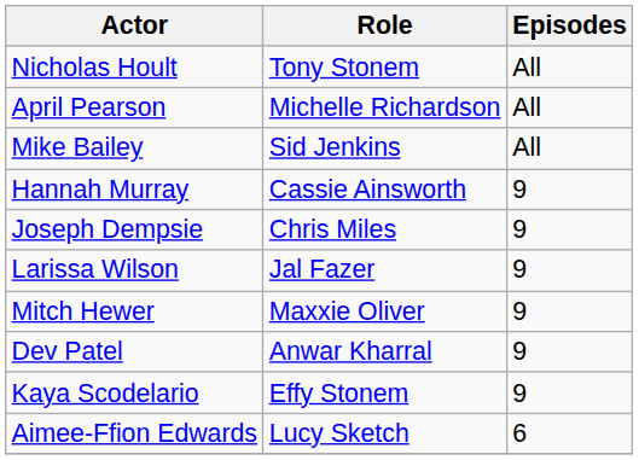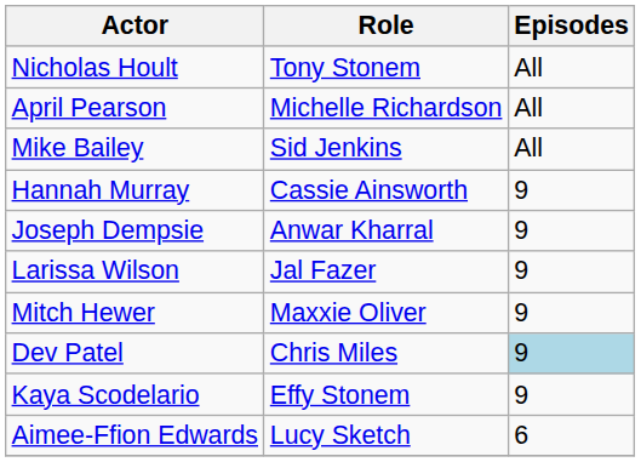Joseph Dempsie | Role: Chris Miles -> Anwar Kharral
Dev Patel | Role: Anwar Kharral -> Chris Miles
Dev Patel | Episodes: no background -> lightblue background
